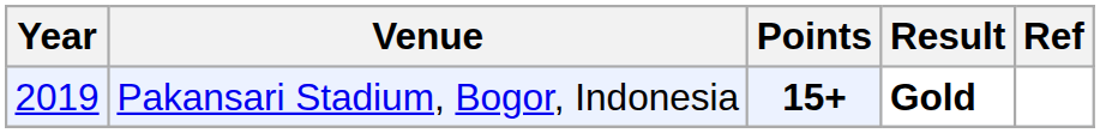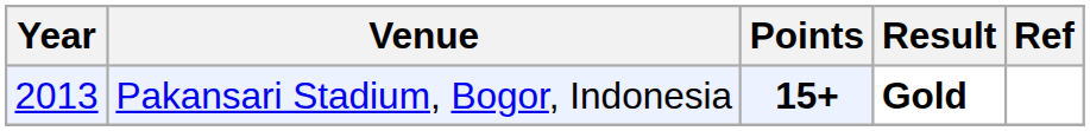Pakansari Stadium, Bogor, Indonesia | Year: 2019 -> 2013
